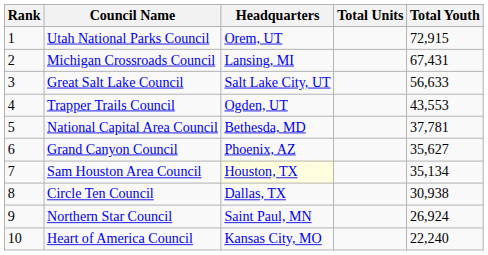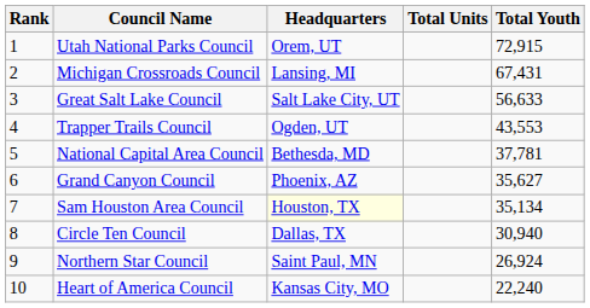Circle Ten Council | Total Youth: 30,938 -> 30,940
